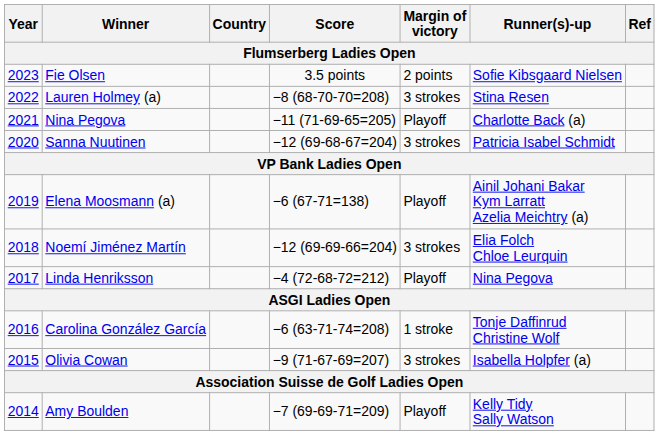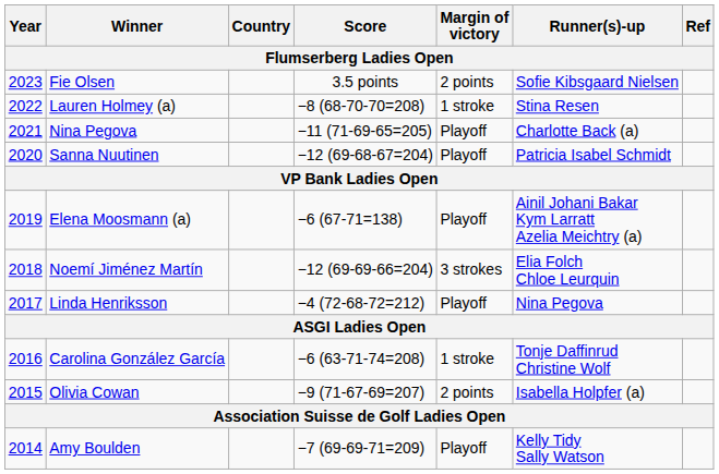Lauren Holmey (a) | Margin of victory: 3 strokes -> 1 stroke
Sanna Nuutinen | Margin of victory: 3 strokes -> Playoff
Olivia Cowan | Margin of victory: 3 strokes -> 2 points
